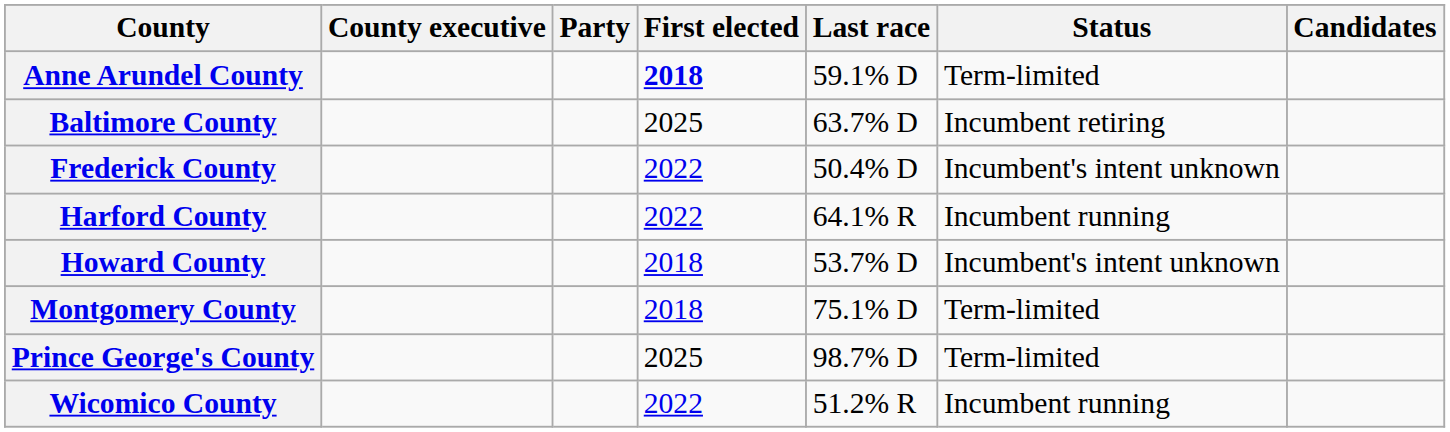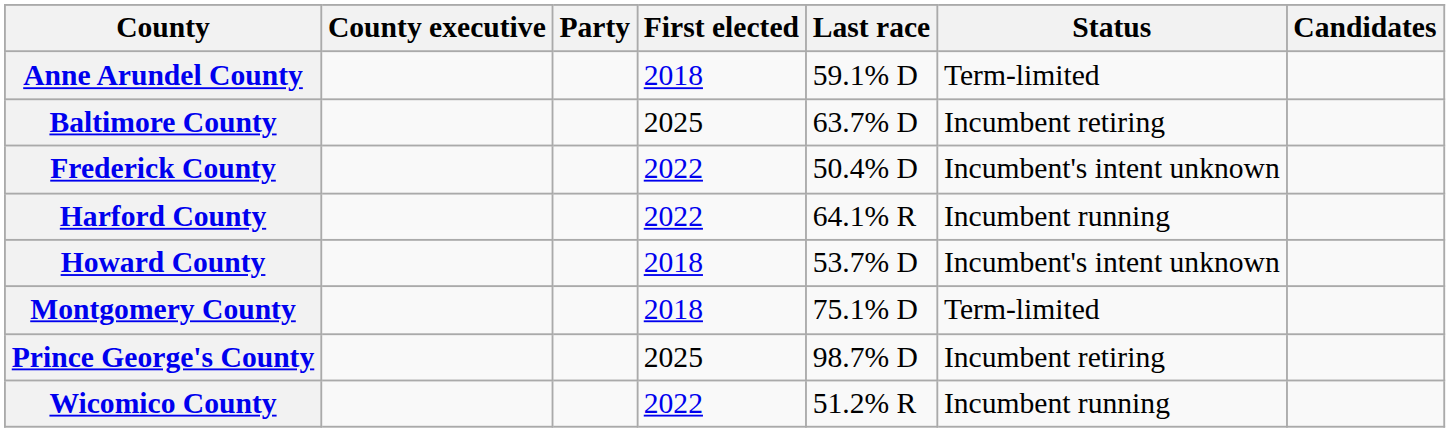Anne Arundel County | First elected: bold -> normal
Prince George's County | Status: Term-limited -> Incumbent retiring
